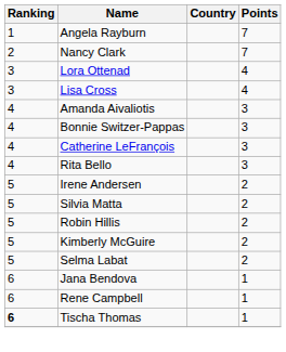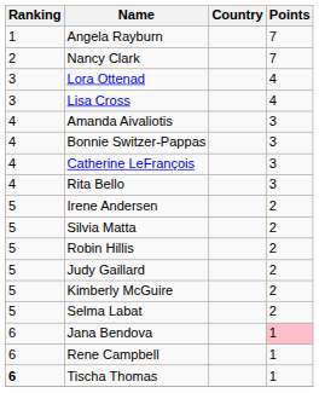+ row: 5 | Judy Gaillard | 2
Jana Bendova | Points: no background -> pink background
